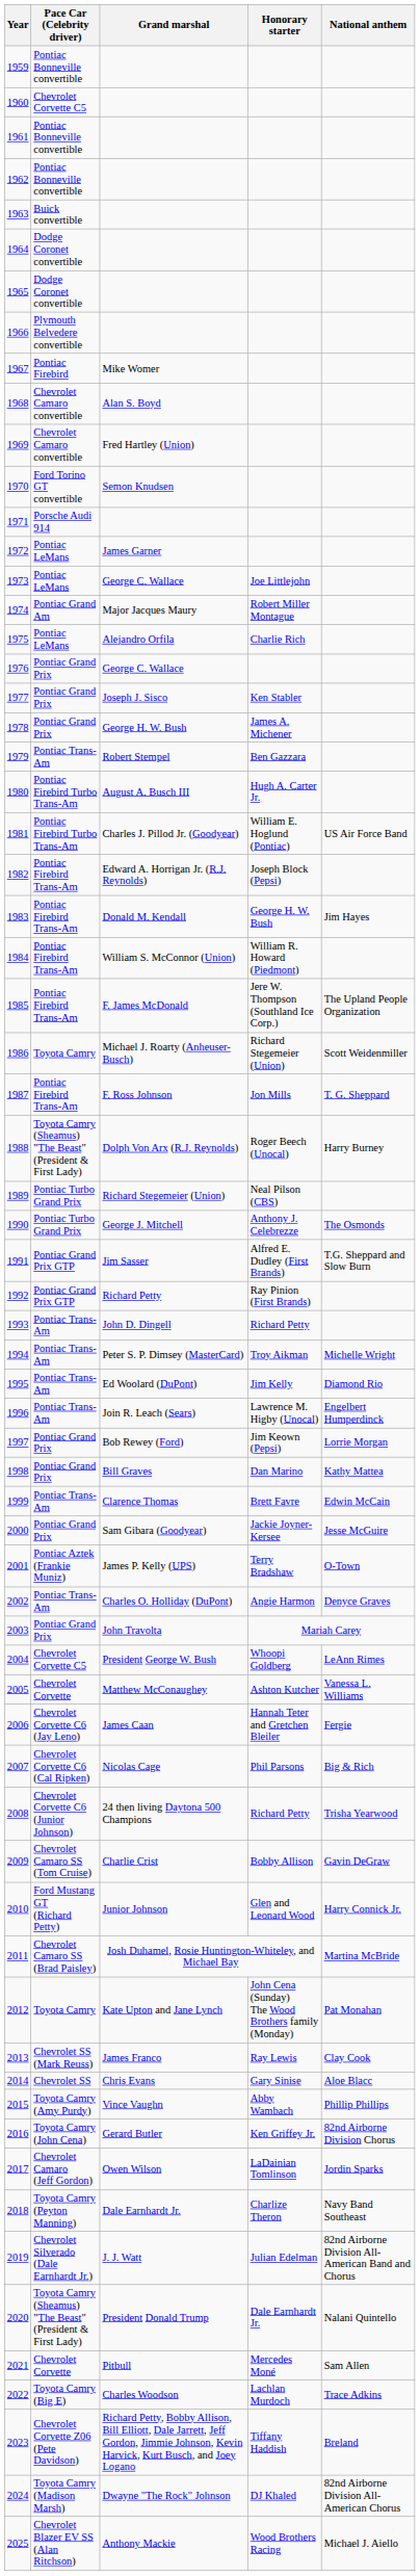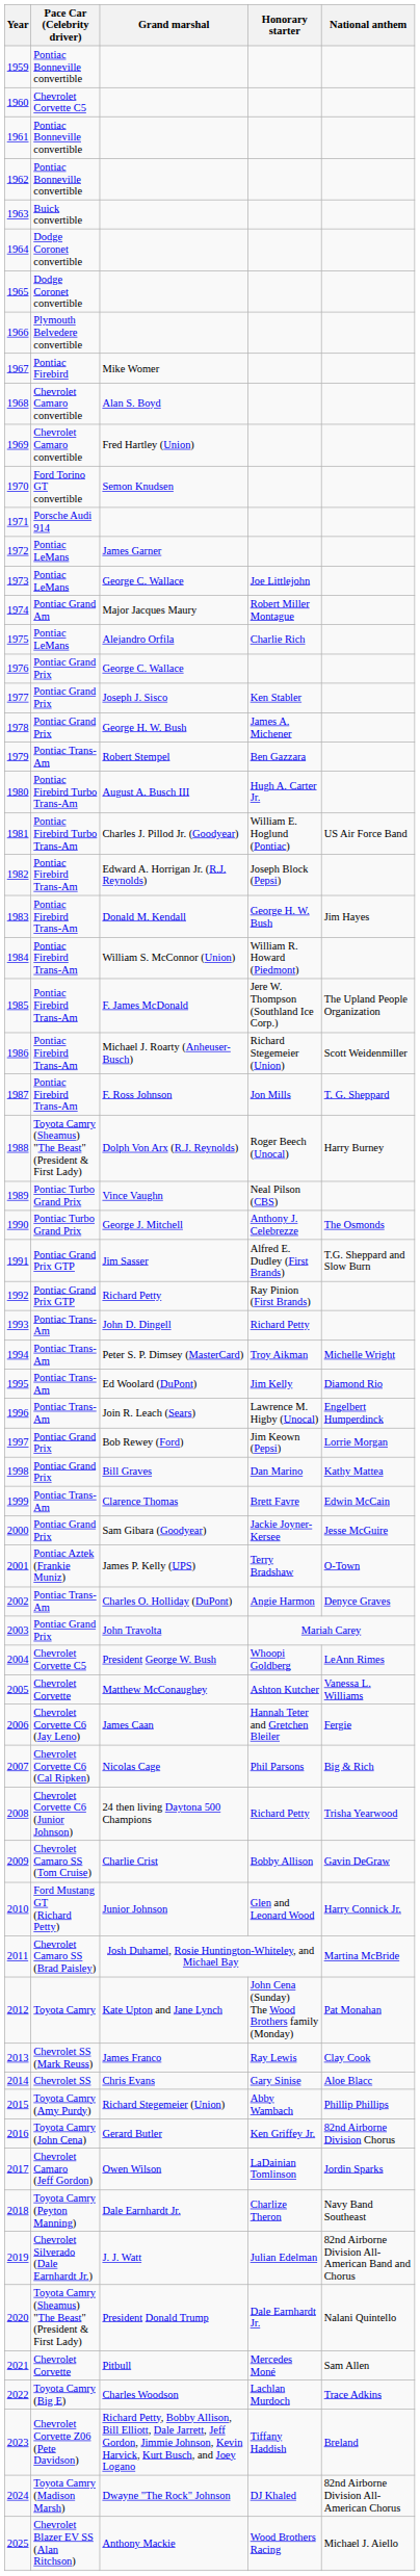1986 | Pace Car (Celebrity driver): Toyota Camry -> Pontiac Firebird Trans-Am
1989 | Grand marshal: Richard Stegemeier (Union) -> Vince Vaughn
2015 | Grand marshal: Vince Vaughn -> Richard Stegemeier (Union)
